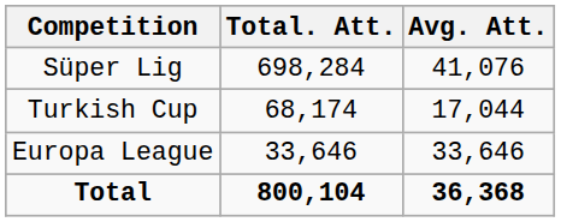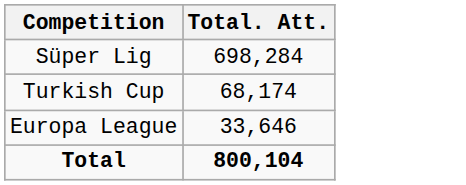- column: Avg. Att. | 41,076 | 17,044 | 33,646 | 36,368
